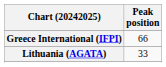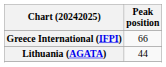Lithuania (AGATA) | Peak position: 33 -> 44
